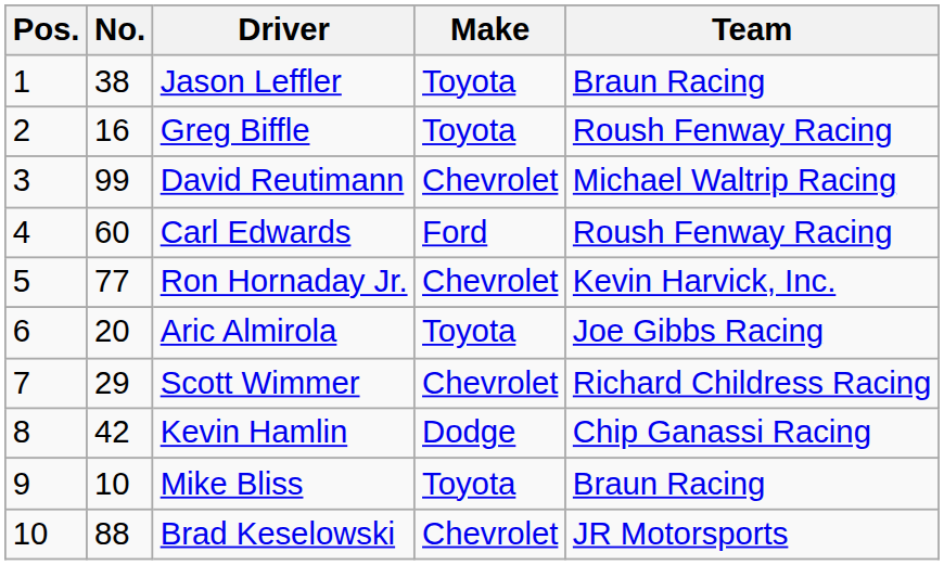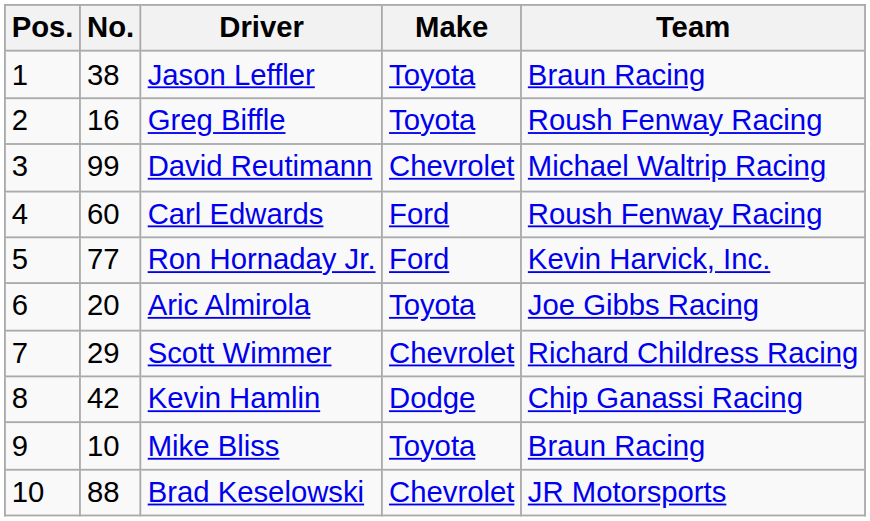Ron Hornaday Jr. | Make: Chevrolet -> Ford
